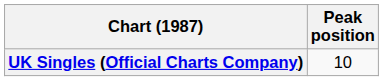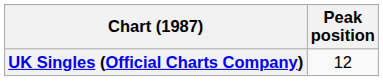UK Singles (Official Charts Company) | Peak position: 10 -> 12
